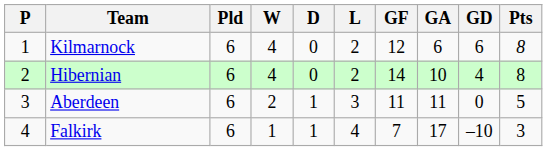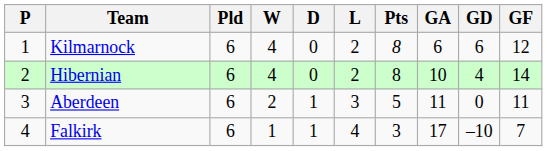columns swapped: GF <-> Pts
